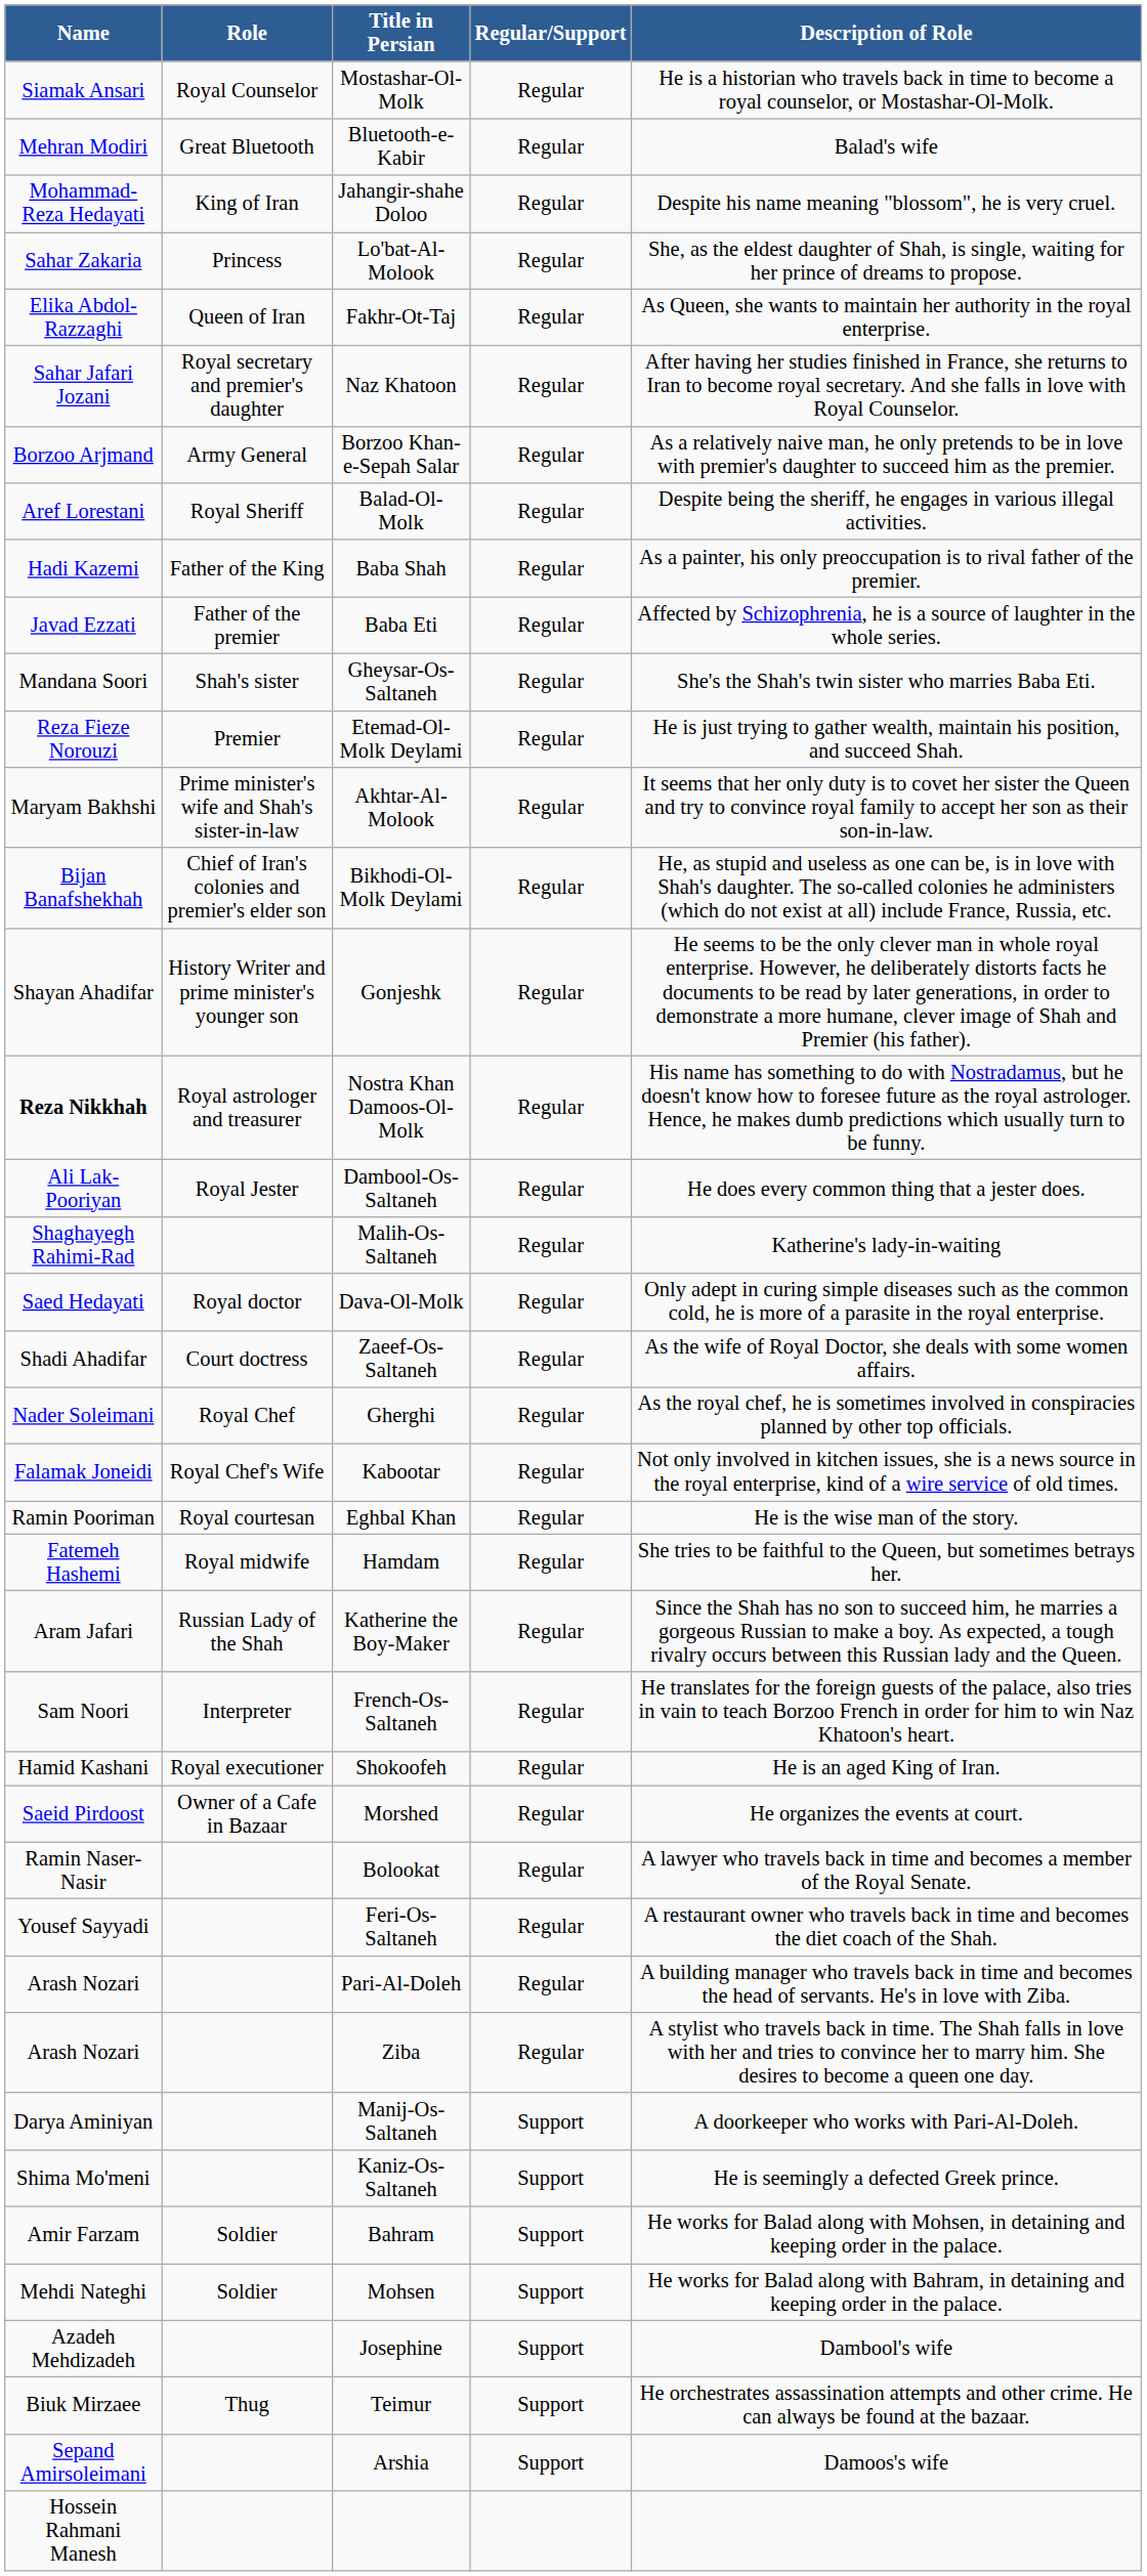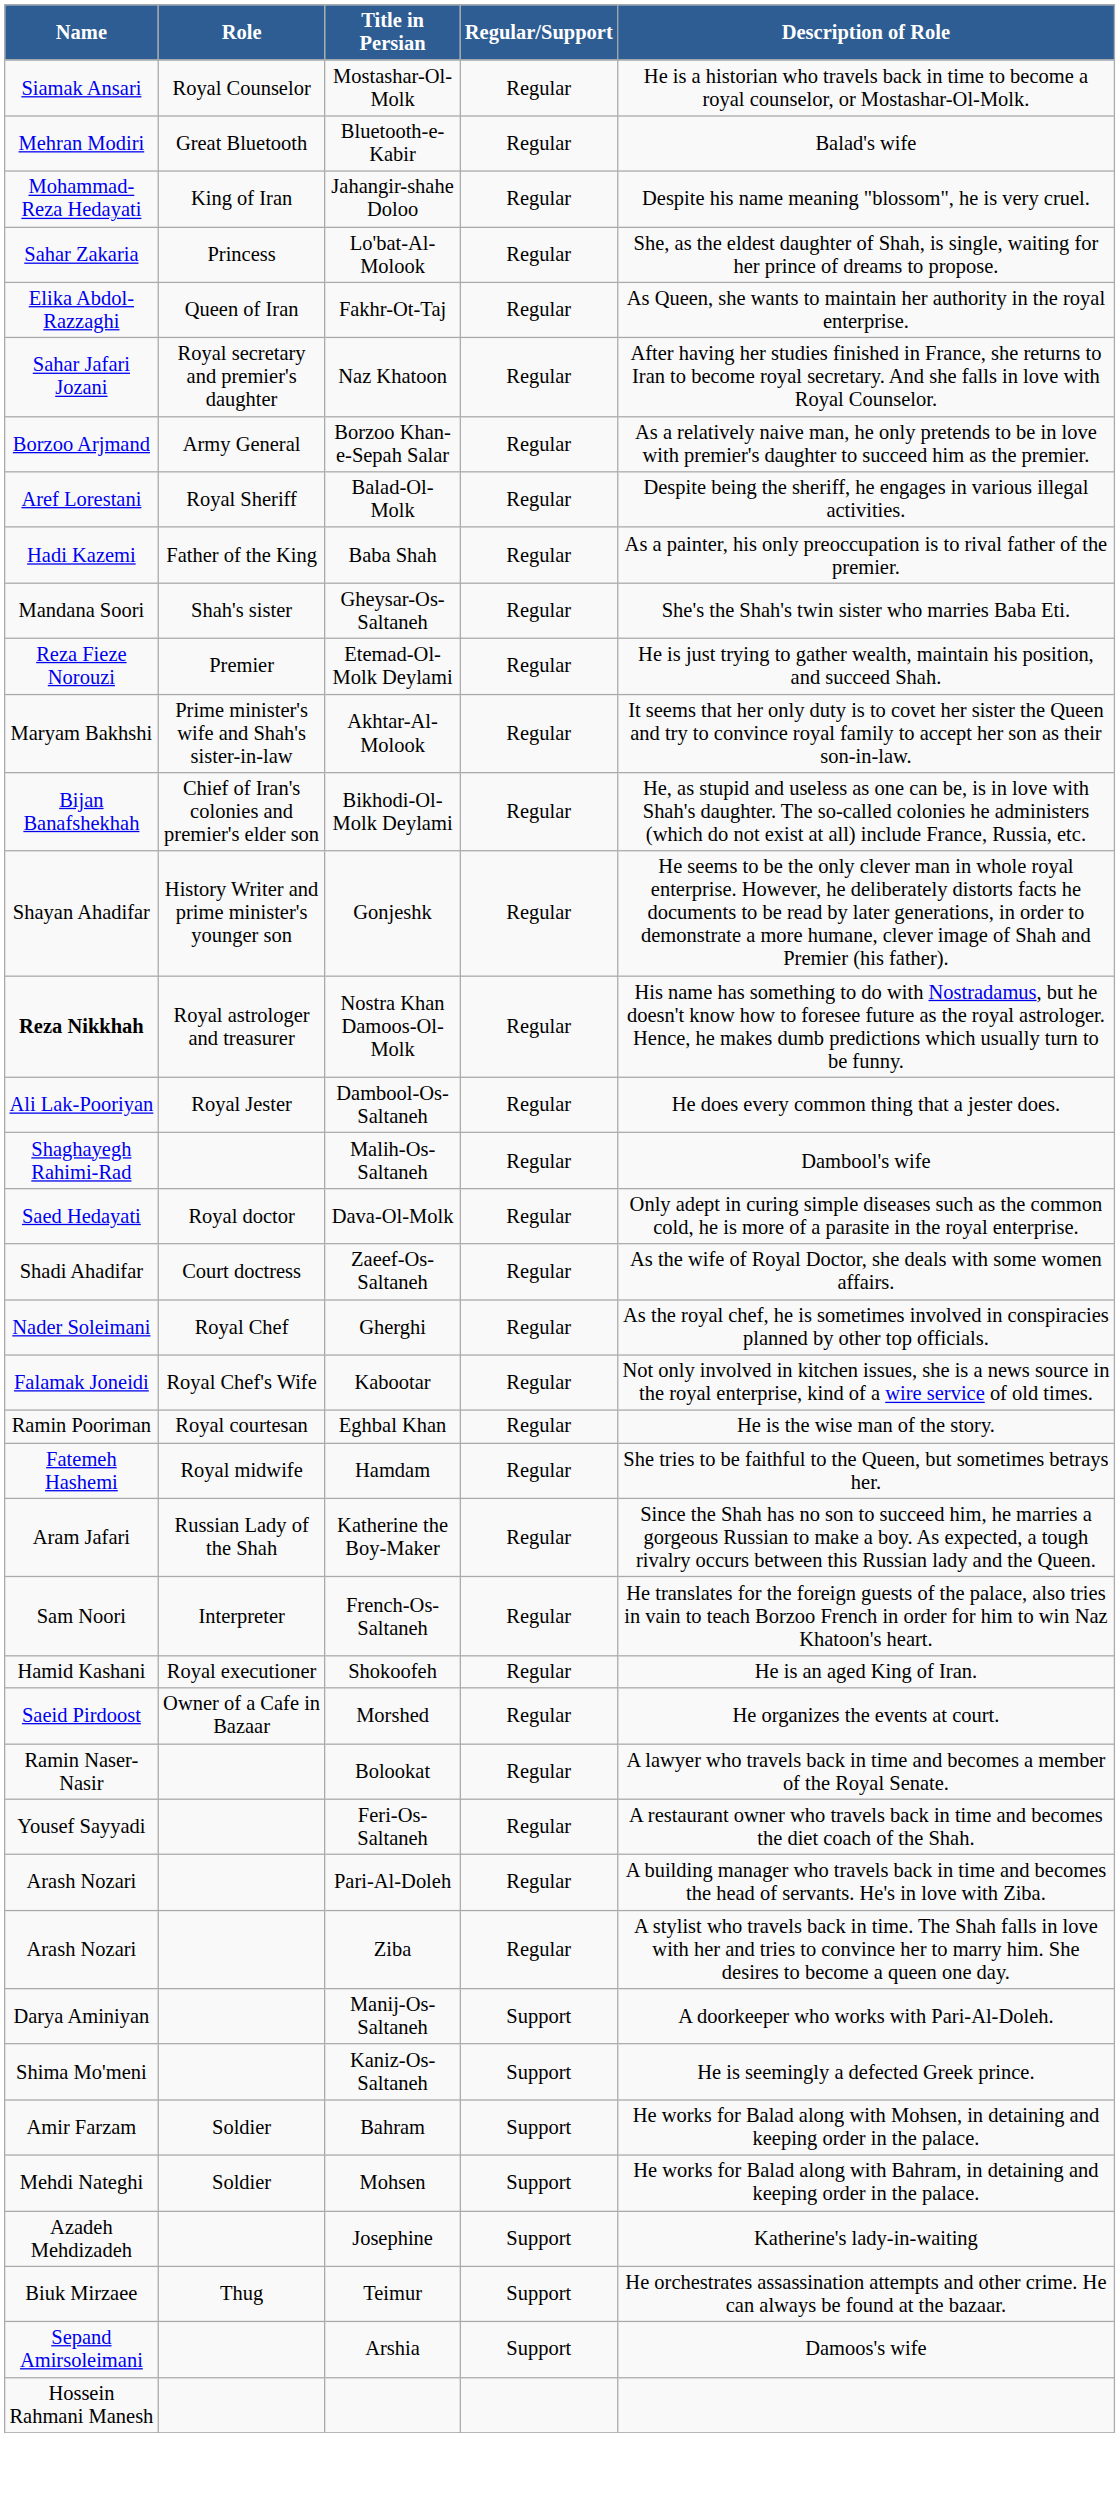- row: Javad Ezzati | Father of the premier | Baba Eti | Regular | Affected by Schizophrenia, he is a source of laughter in the whole series.
Malih-Os-Saltaneh | Description of Role: Katherine's lady-in-waiting -> Dambool's wife
Josephine | Description of Role: Dambool's wife -> Katherine's lady-in-waiting
